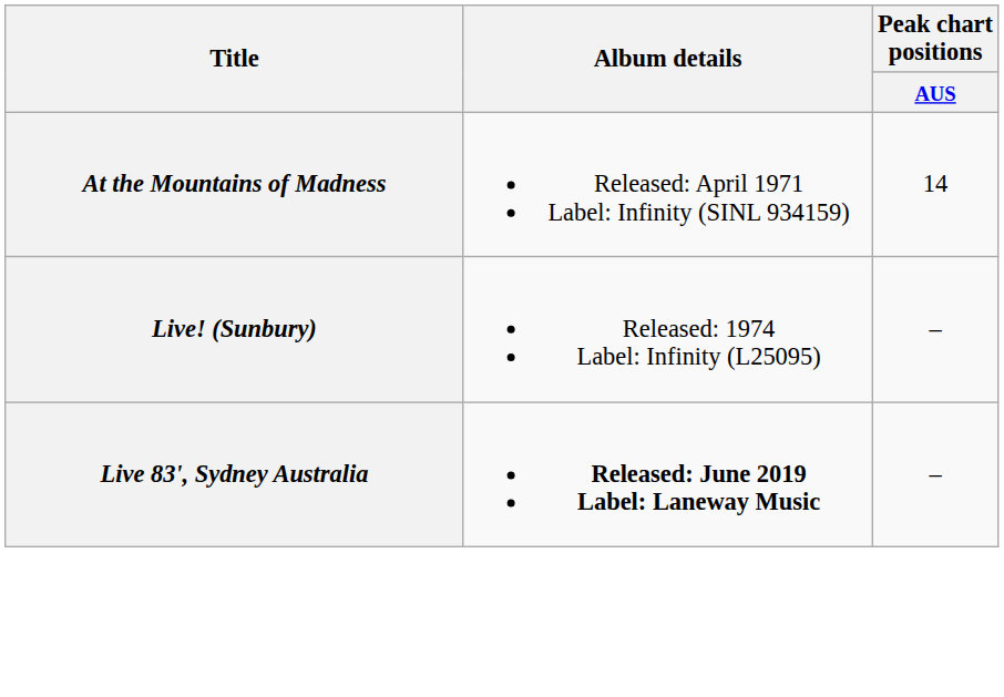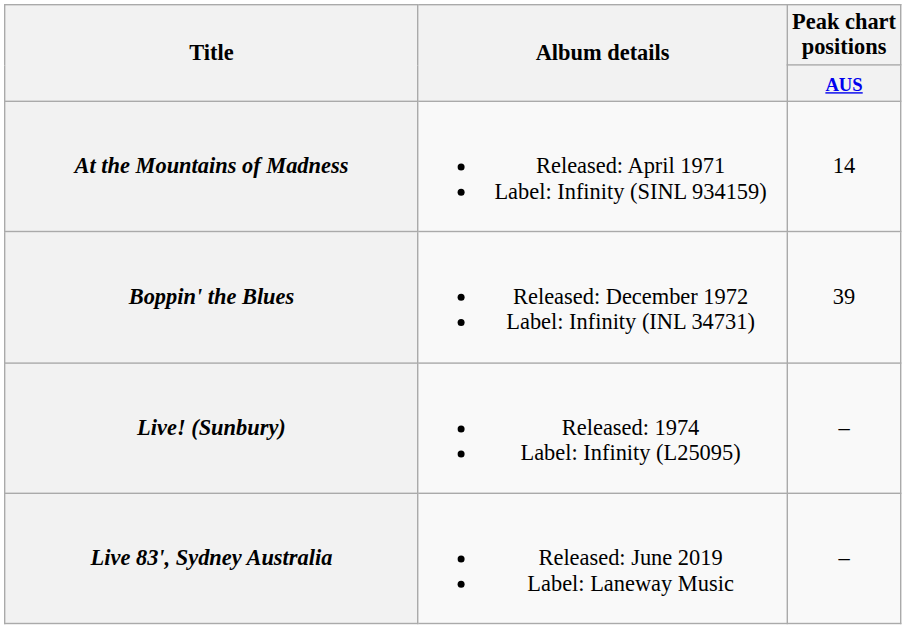+ row: Boppin' the Blues | Released: December 1972 Label: Infinity (INL 34731) | 39
Live 83', Sydney Australia | Album details: bold -> normal
